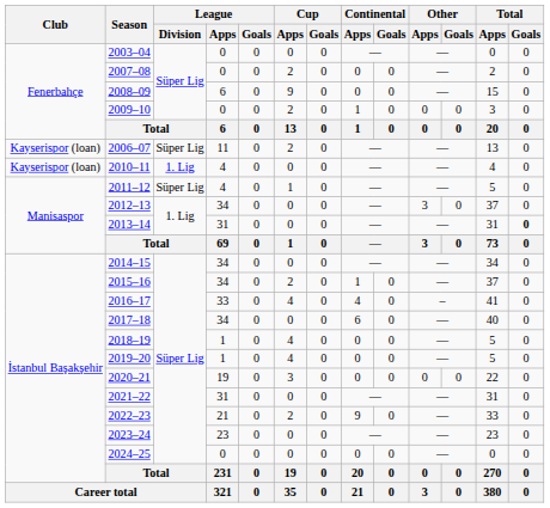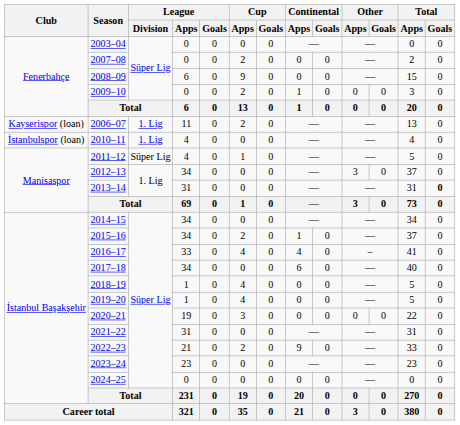2006–07 | League / Division: Süper Lig -> 1. Lig
2010–11 | Club: Kayserispor (loan) -> İstanbulspor (loan)
